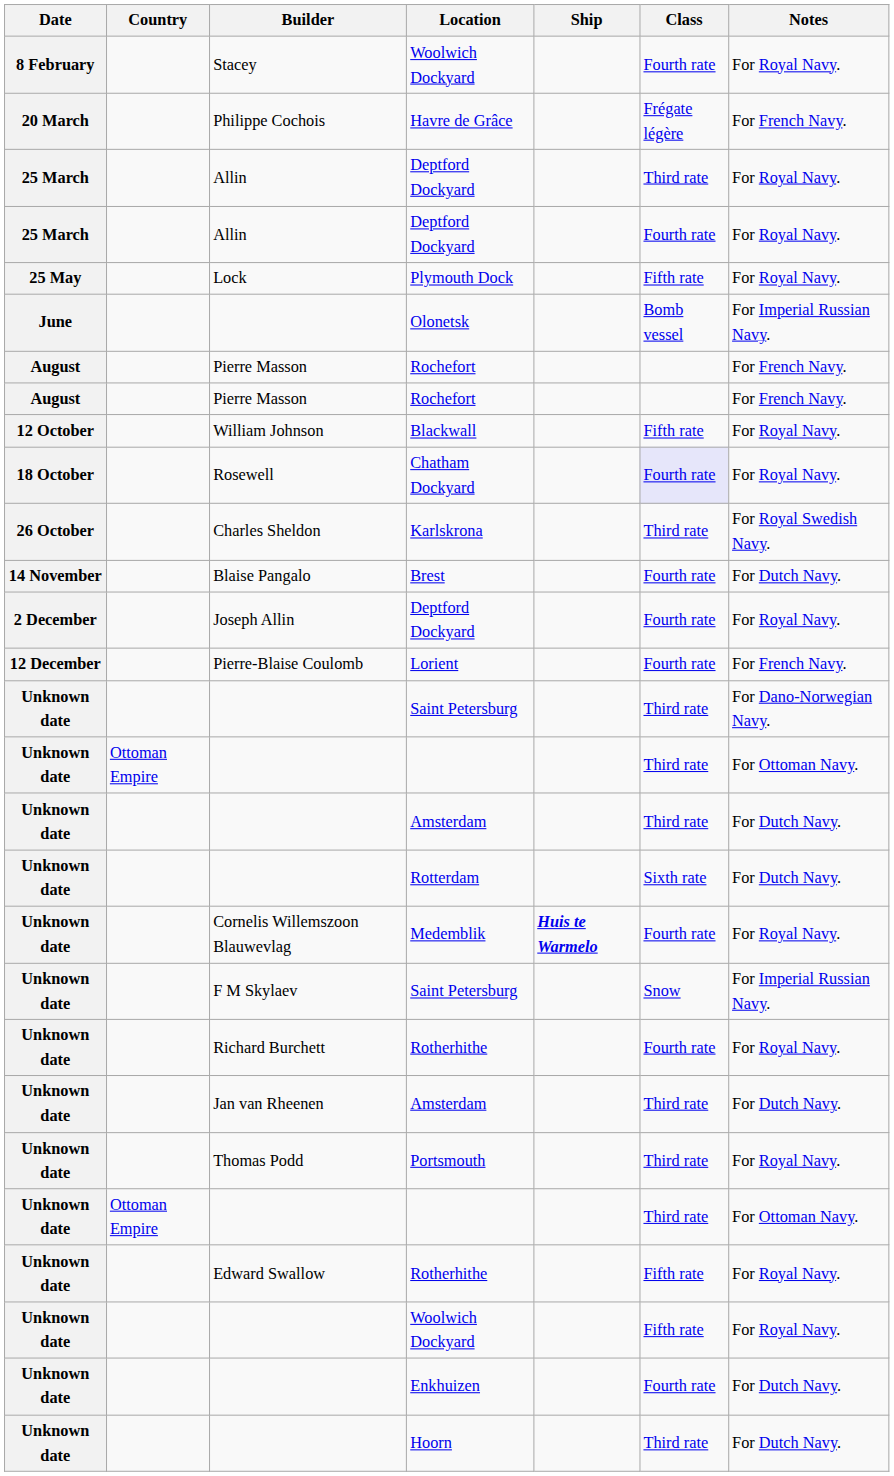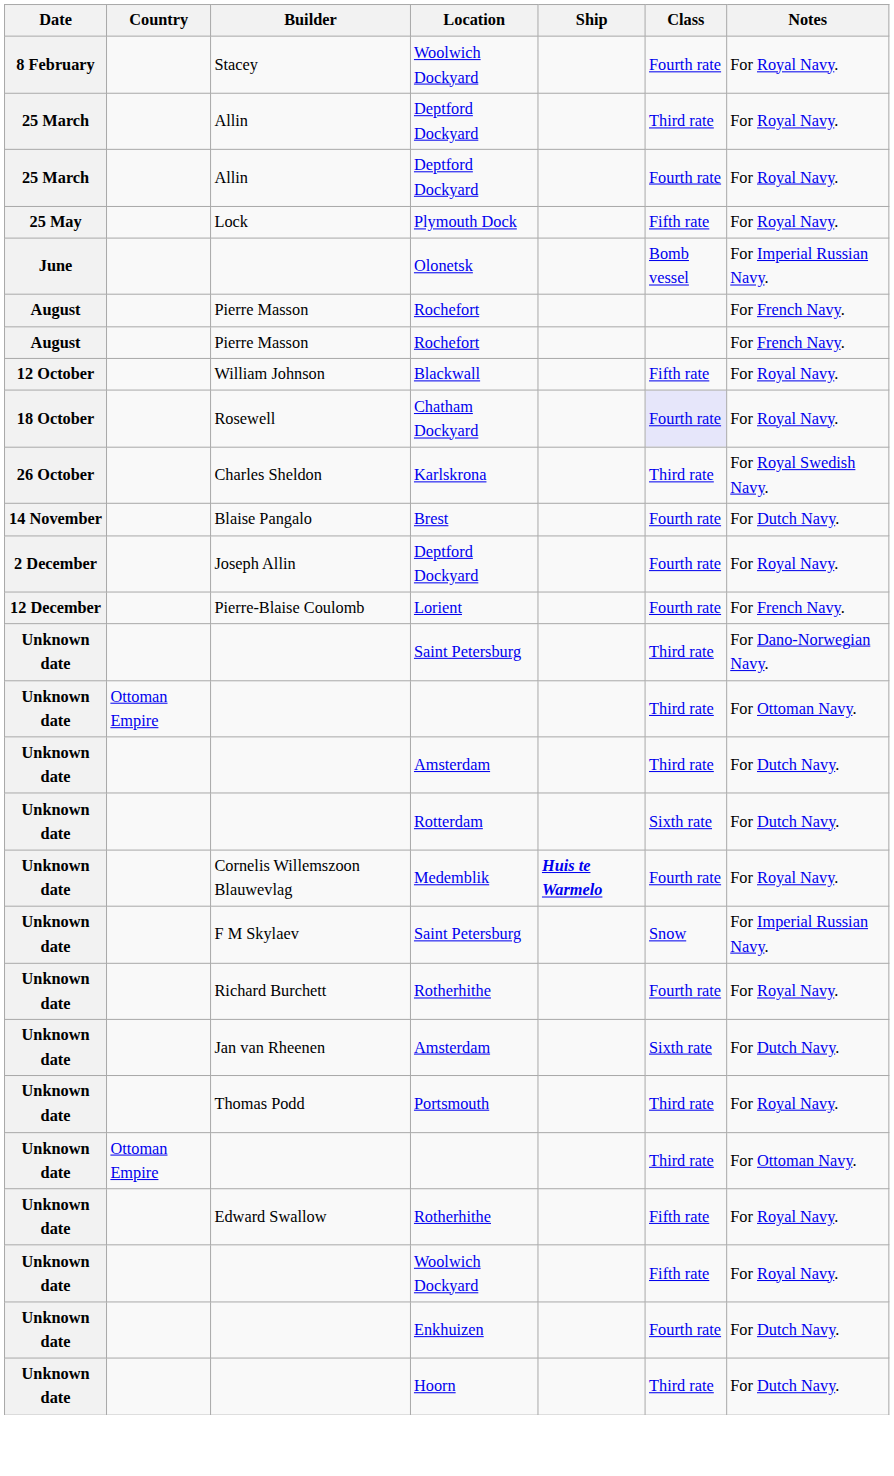- row: 20 March | Philippe Cochois | Havre de Grâce | Frégate légère | For French Navy.
Jan van Rheenen / Amsterdam | Class: Third rate -> Sixth rate
